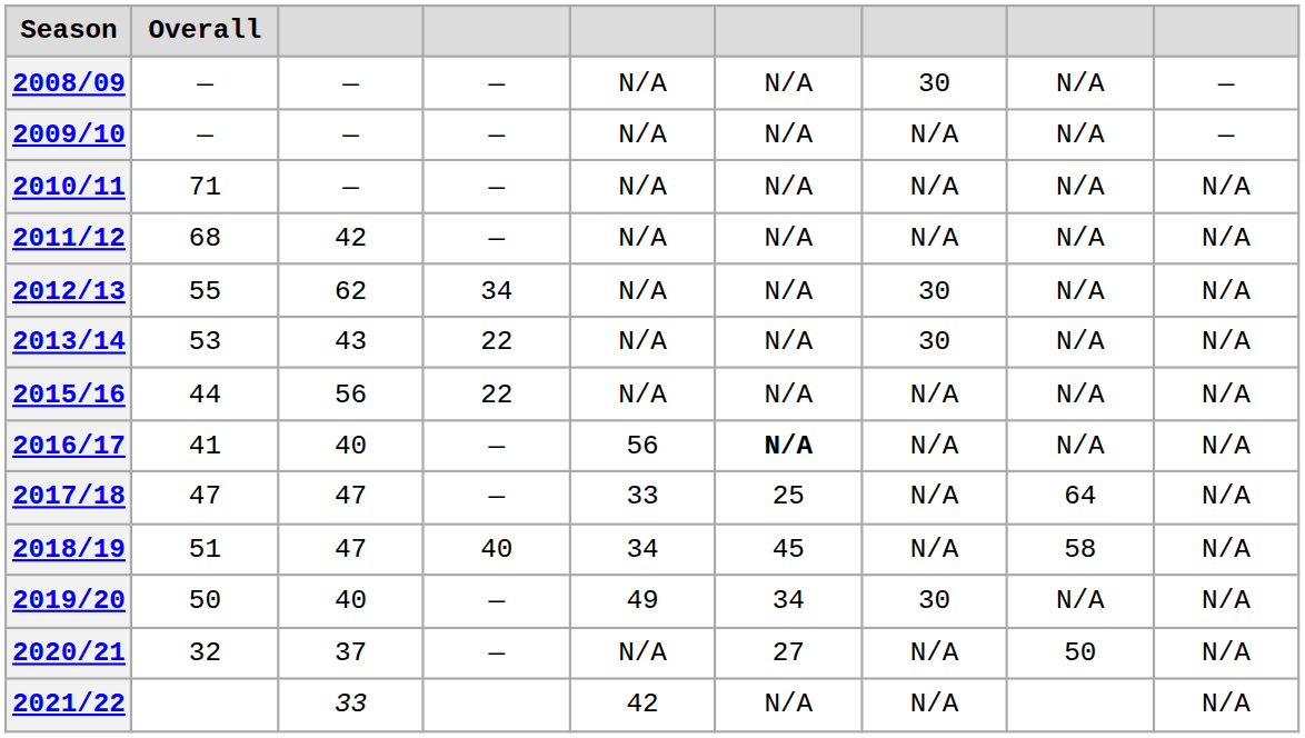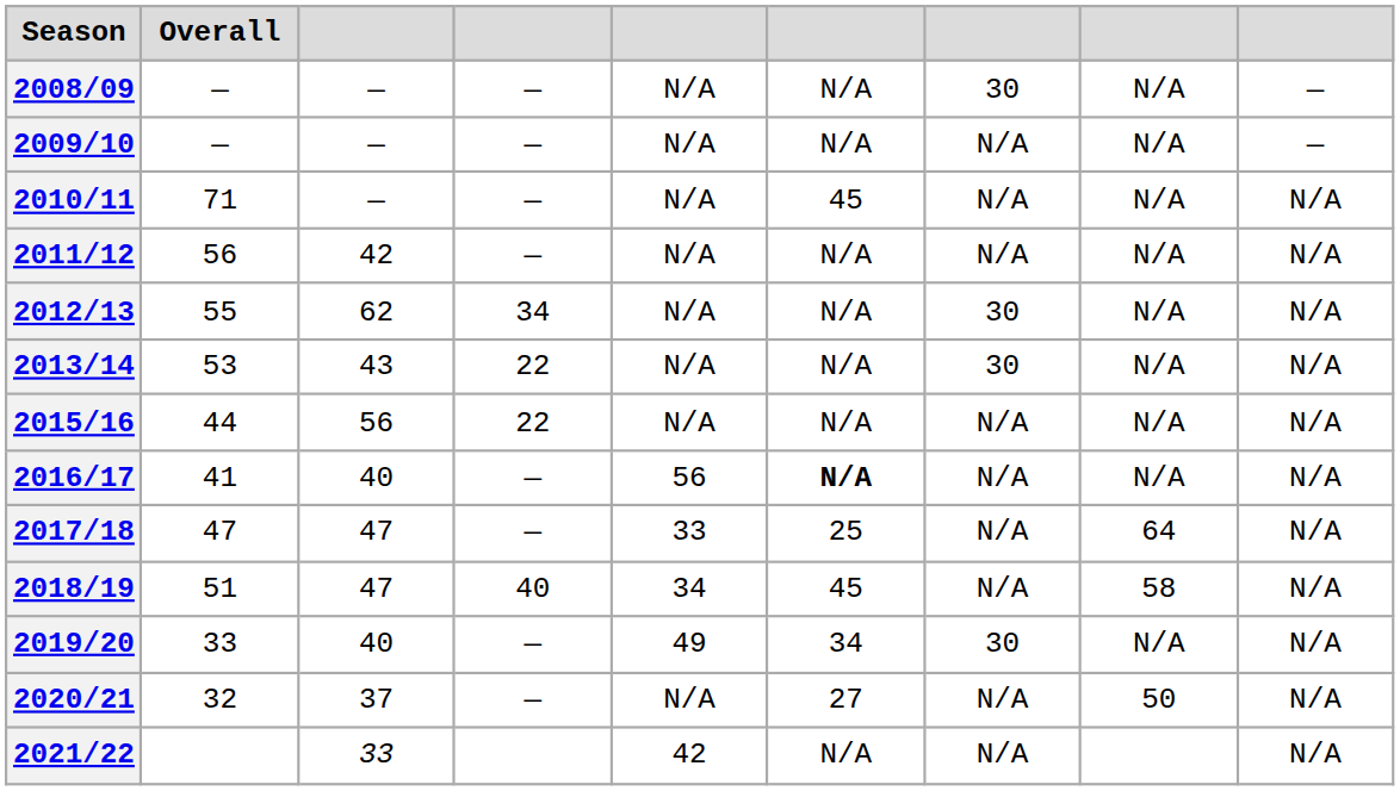2010/11 | column 6: N/A -> 45
2011/12 | Overall: 68 -> 56
2019/20 | Overall: 50 -> 33
